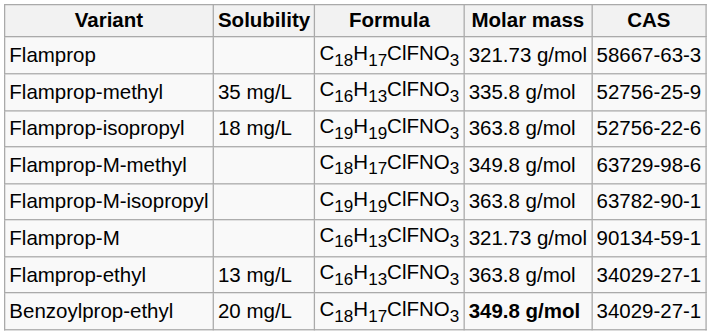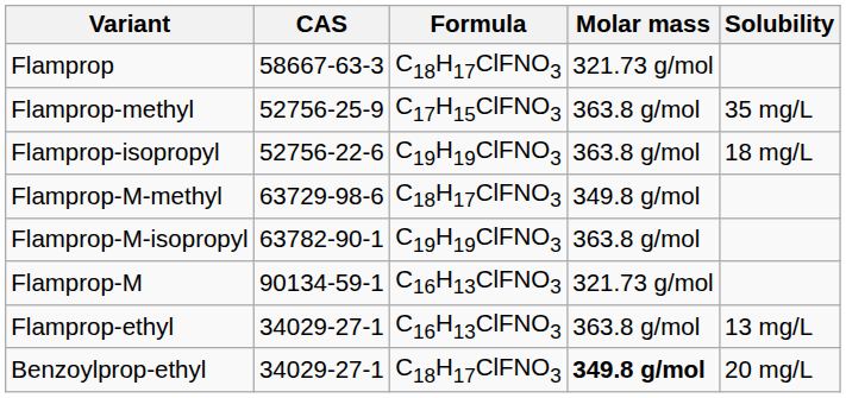columns swapped: CAS <-> Solubility
Flamprop-methyl | Formula: C16H13ClFNO3 -> C17H15ClFNO3
Flamprop-methyl | Molar mass: 335.8 g/mol -> 363.8 g/mol
